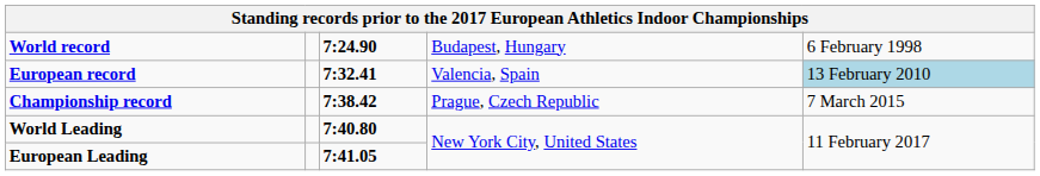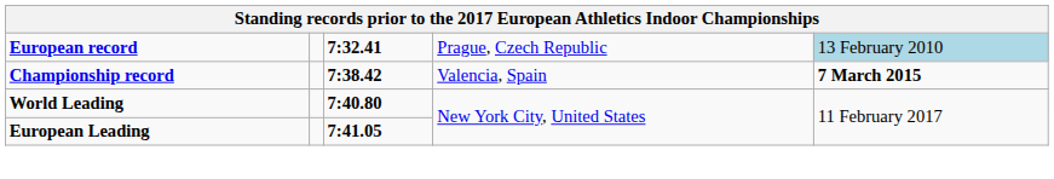- row: World record | 7:24.90 | Budapest, Hungary | 6 February 1998
European record | column 4: Valencia, Spain -> Prague, Czech Republic
Championship record | column 4: Prague, Czech Republic -> Valencia, Spain
Championship record | column 5: normal -> bold
